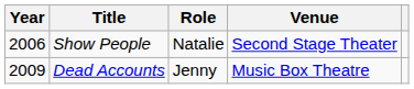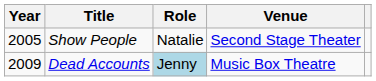Show People | Year: 2006 -> 2005
Dead Accounts | Role: no background -> lightblue background
